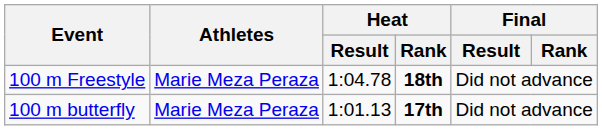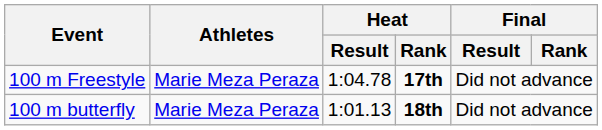100 m Freestyle | Heat / Rank: 18th -> 17th
100 m butterfly | Heat / Rank: 17th -> 18th
